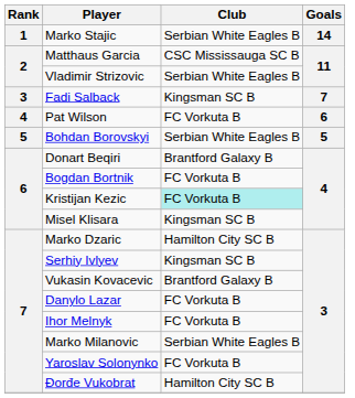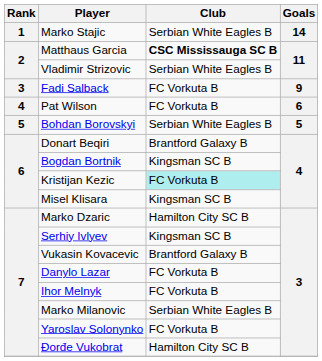Matthaus Garcia | Club: normal -> bold
Fadi Salback | Club: Kingsman SC B -> FC Vorkuta B
Fadi Salback | Goals: 7 -> 9
Bogdan Bortnik | Club: FC Vorkuta B -> Kingsman SC B
